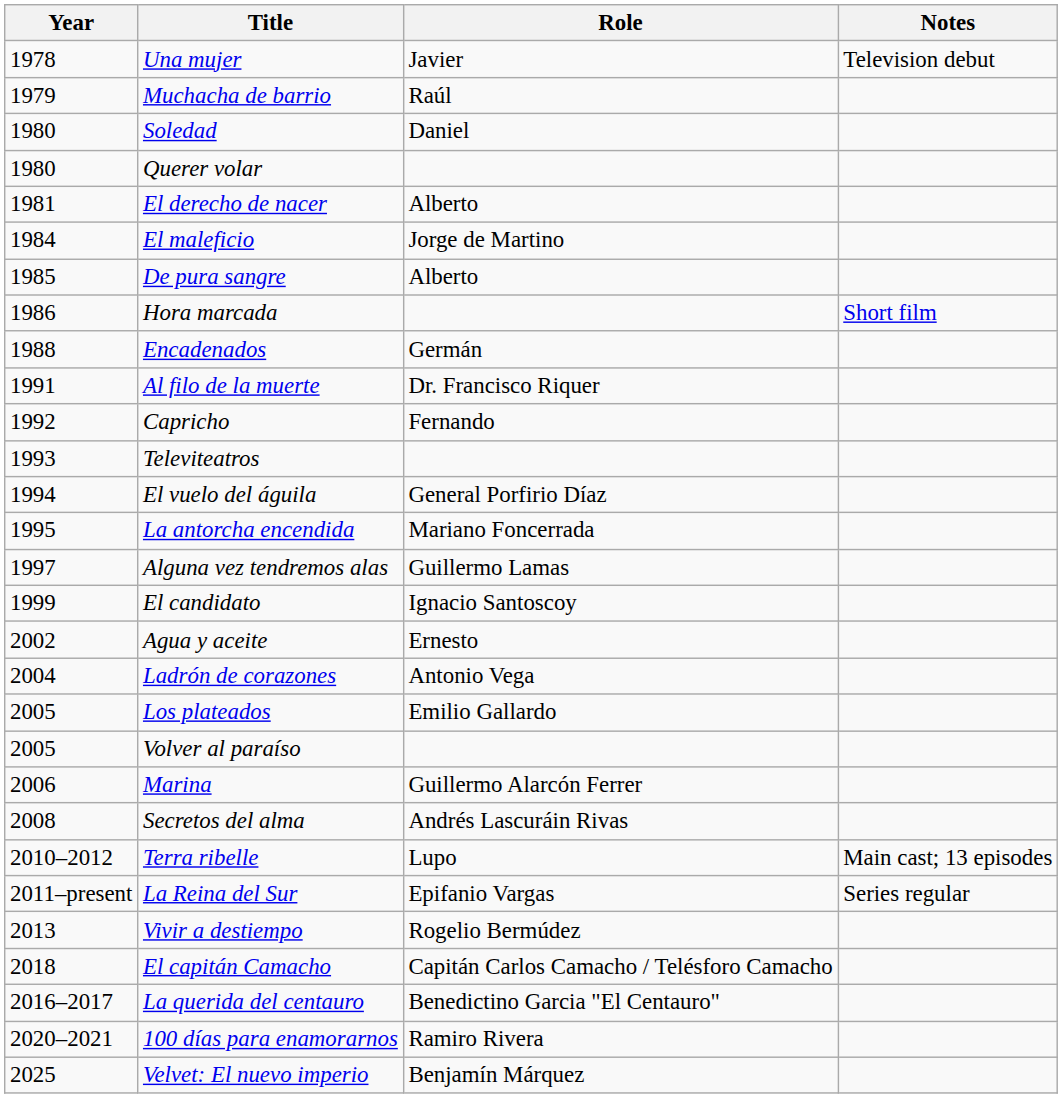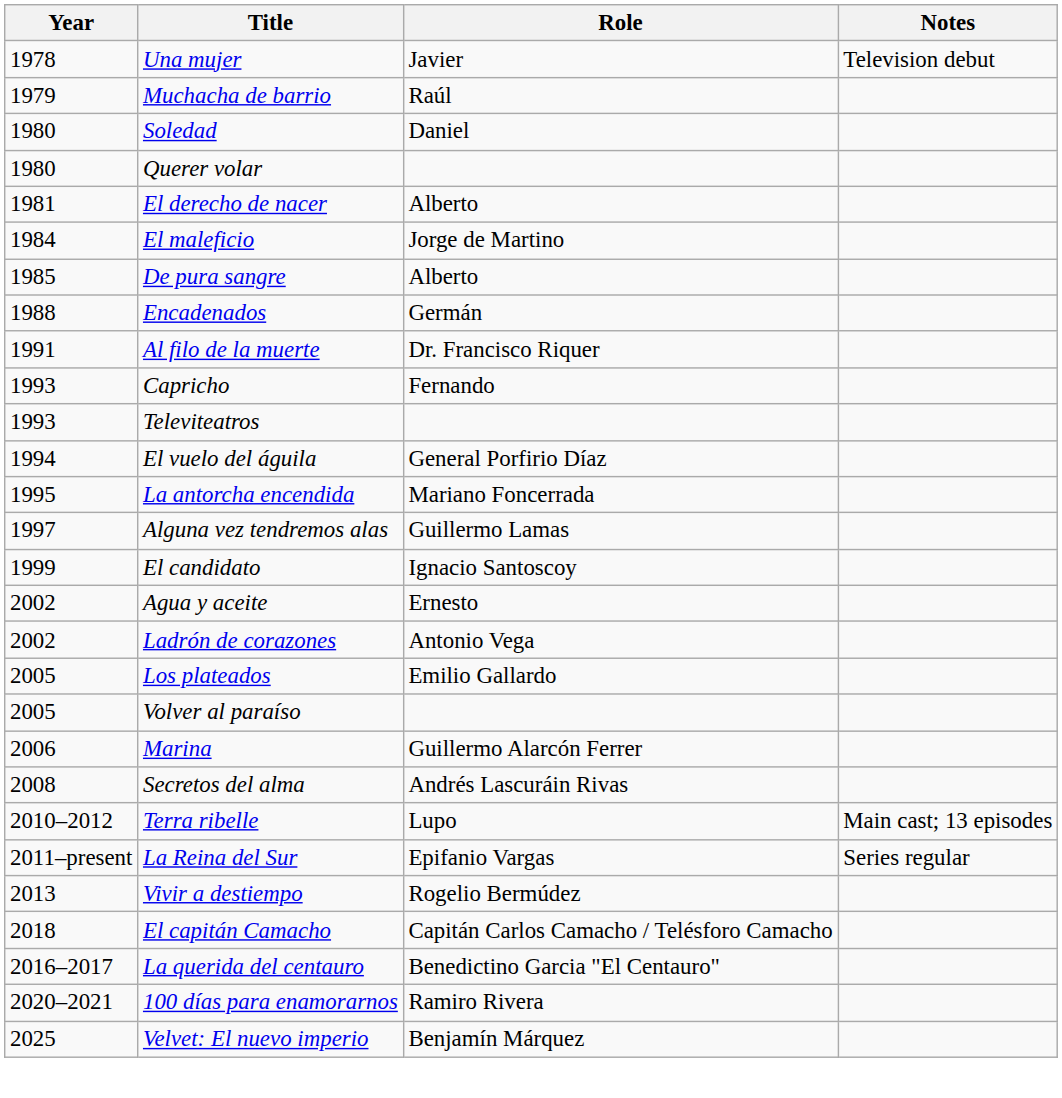- row: 1986 | Hora marcada | Short film
Capricho | Year: 1992 -> 1993
Ladrón de corazones | Year: 2004 -> 2002
